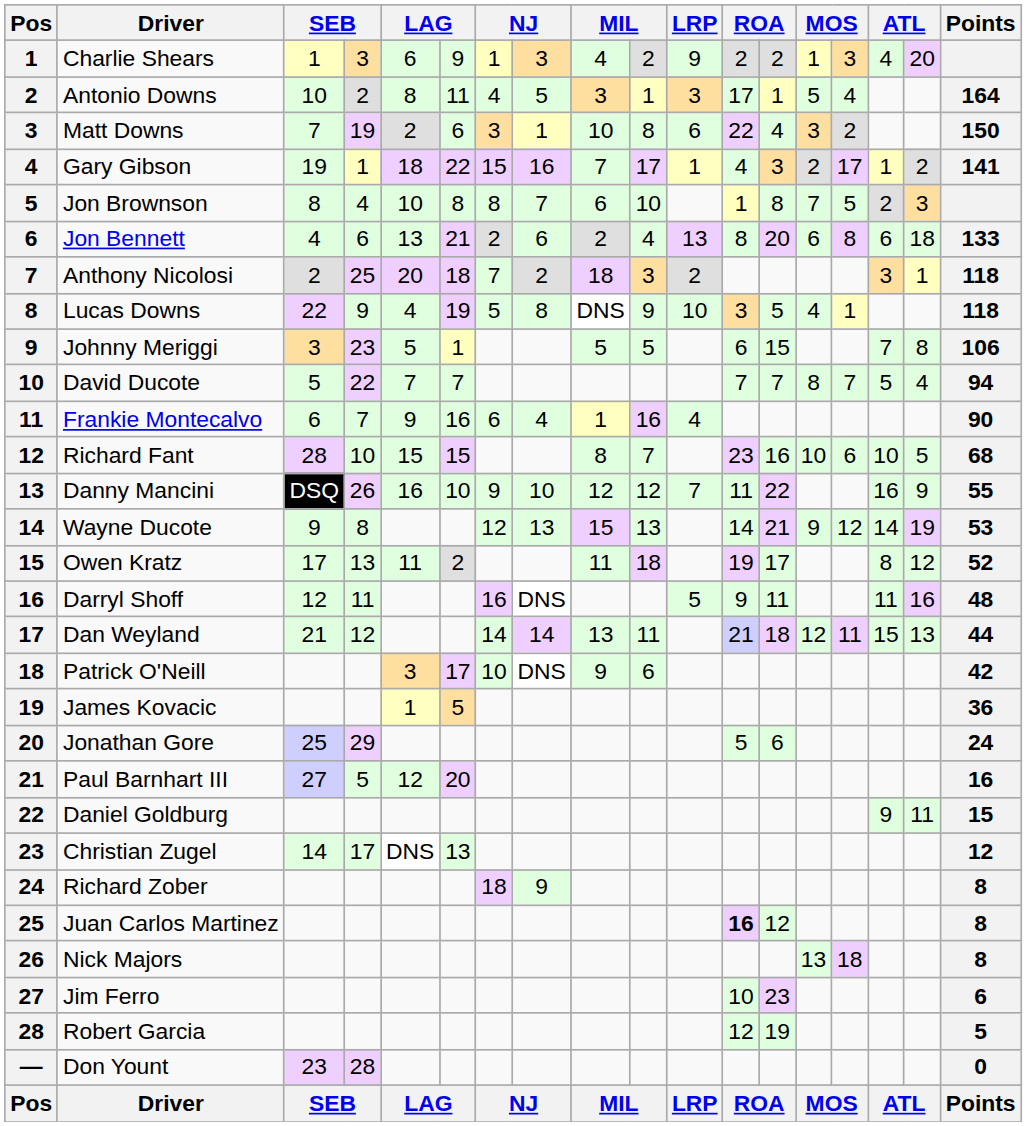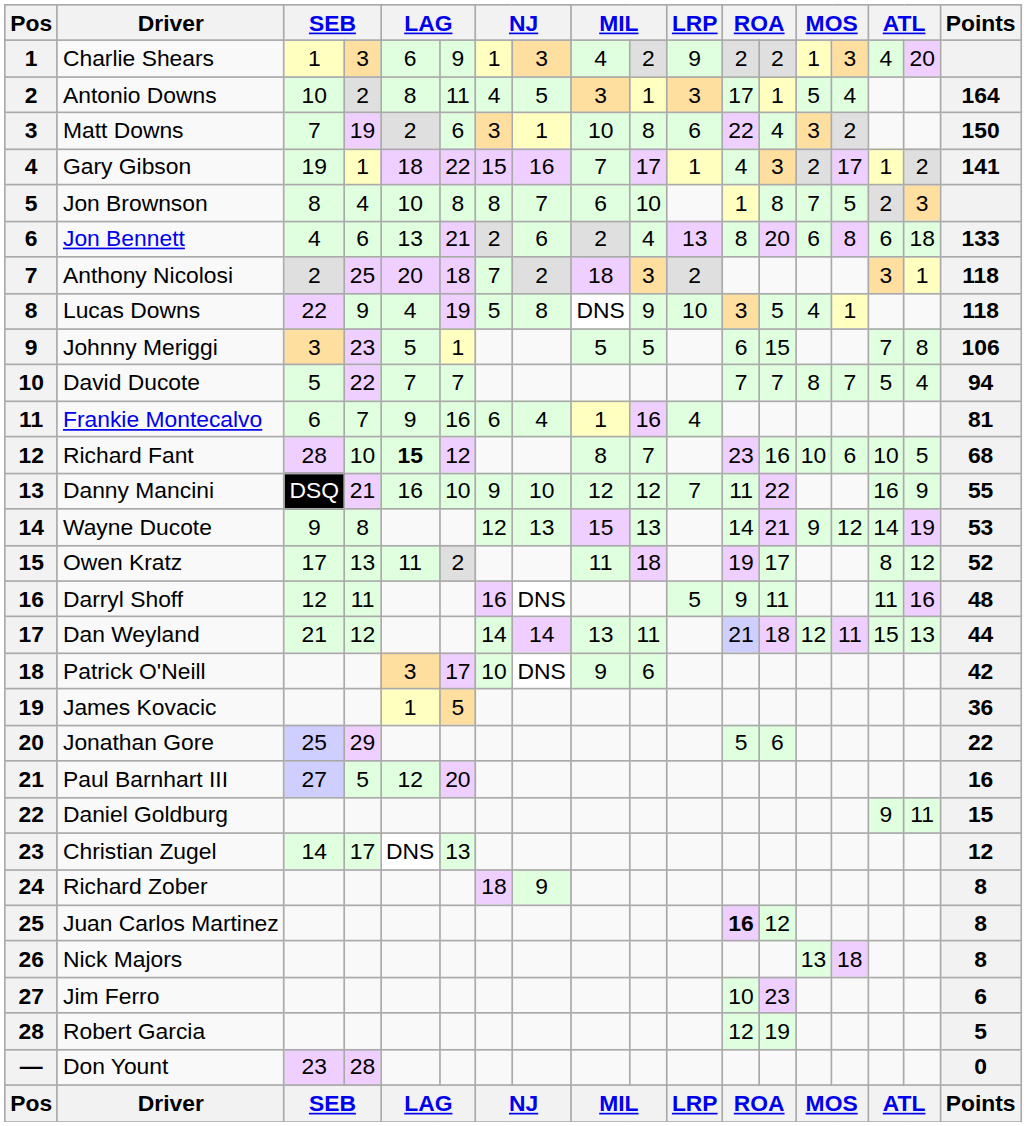Frankie Montecalvo | Points: 90 -> 81
Richard Fant | column 5: normal -> bold
Richard Fant | column 6: 15 -> 12
Danny Mancini | column 4: 26 -> 21
Jonathan Gore | Points: 24 -> 22
